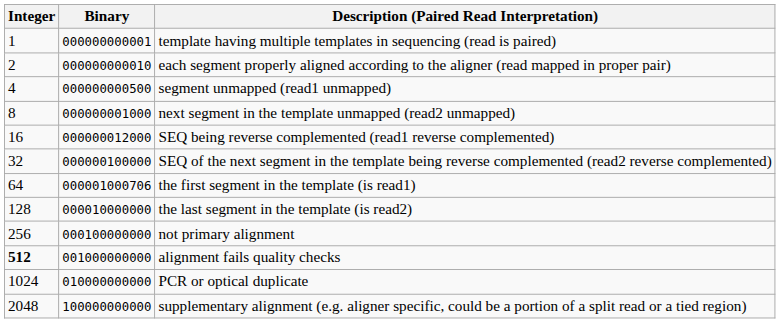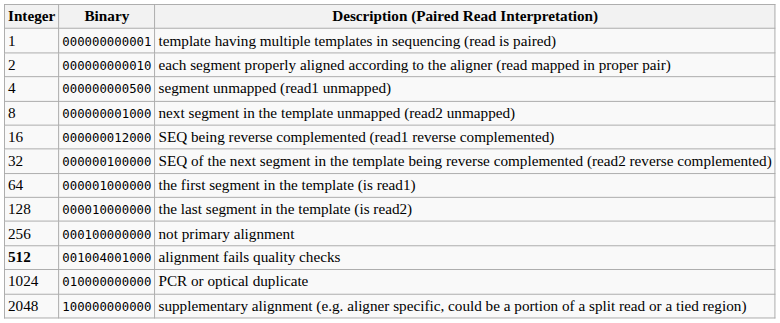the first segment in the template (is read1) | Binary: 000001000706 -> 000001000000
alignment fails quality checks | Binary: 001000000000 -> 001004001000
